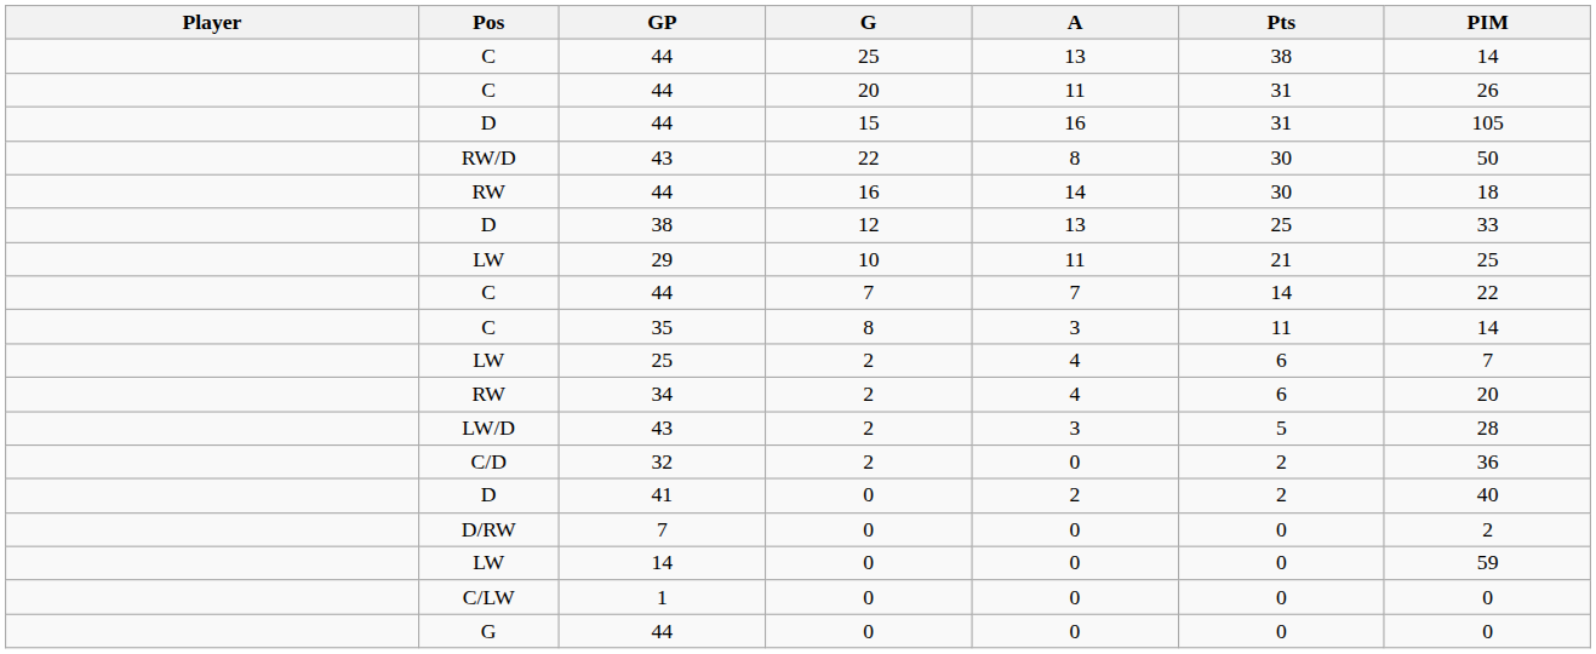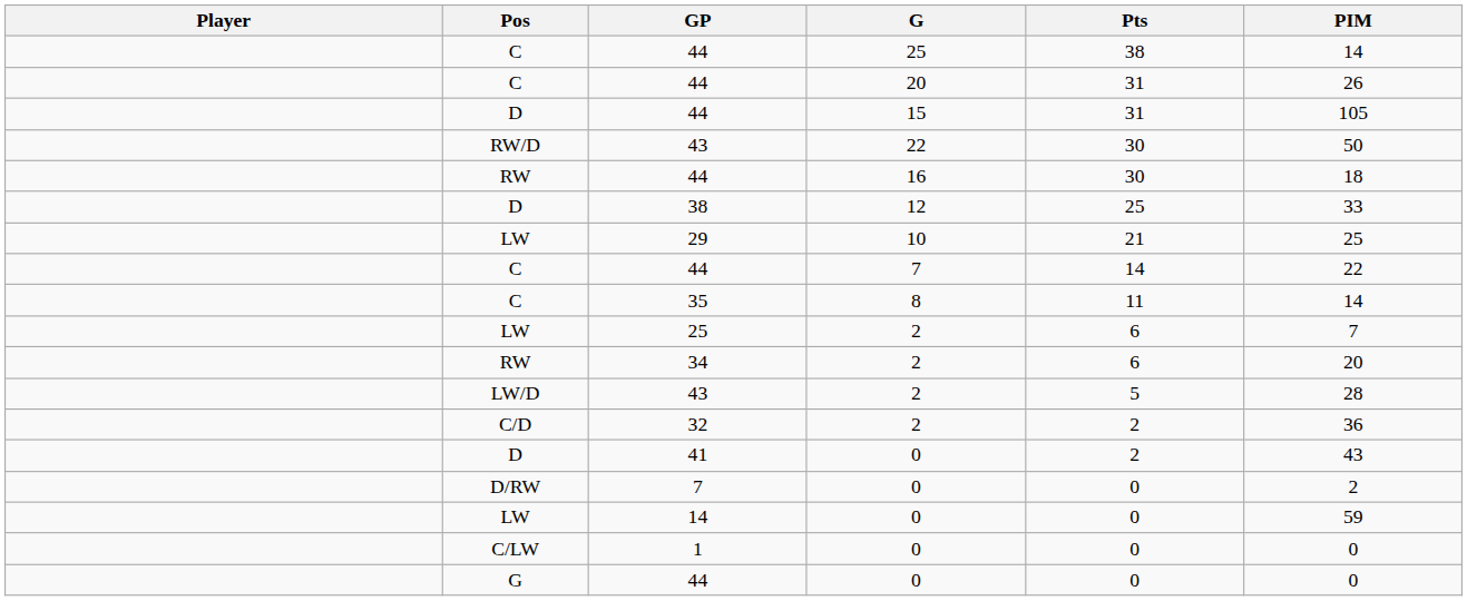- column: A | 13 | 11 | 16 | 8 | 14 | 13 | 11 | 7 | 3 | 4 | 4 | 3 | 0 | 2 | 0 | 0 | 0 | 0
D / 0 | PIM: 40 -> 43
